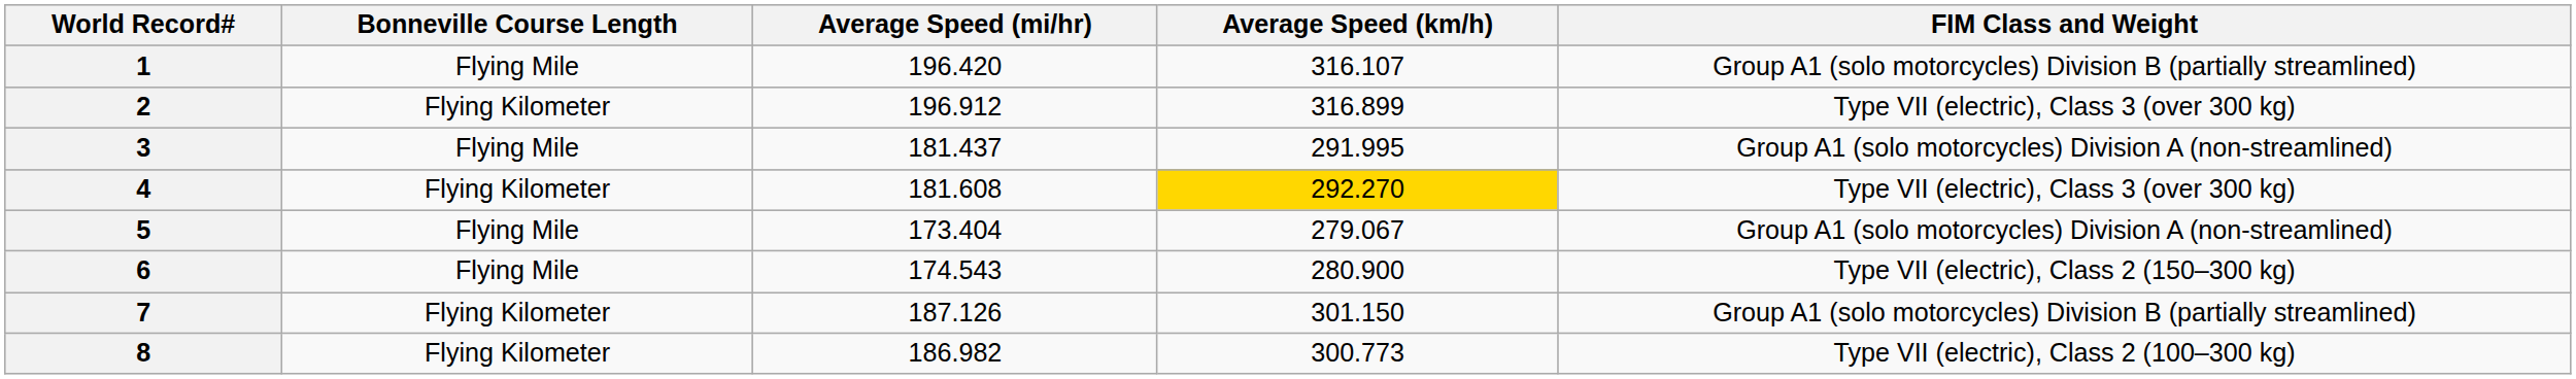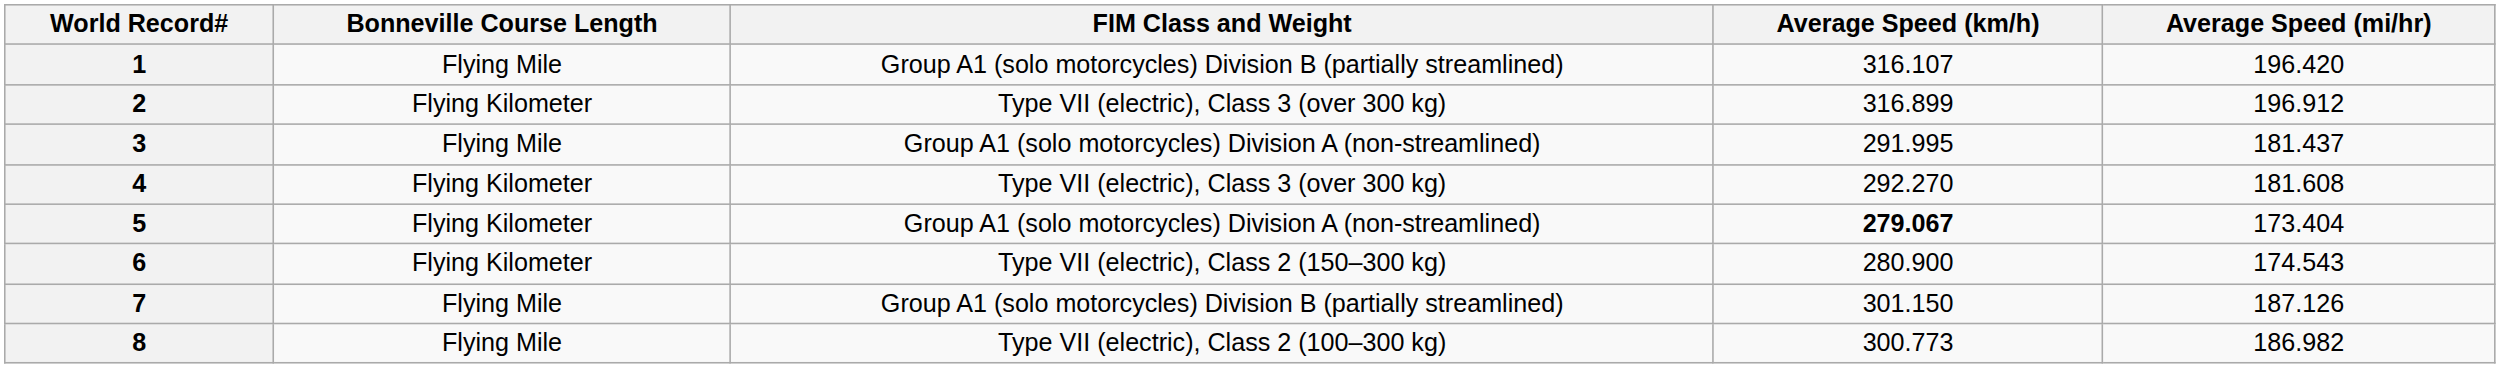columns swapped: Average Speed (mi/hr) <-> FIM Class and Weight
4 | Average Speed (km/h): gold background -> no background
5 | Bonneville Course Length: Flying Mile -> Flying Kilometer
5 | Average Speed (km/h): normal -> bold
6 | Bonneville Course Length: Flying Mile -> Flying Kilometer
7 | Bonneville Course Length: Flying Kilometer -> Flying Mile
8 | Bonneville Course Length: Flying Kilometer -> Flying Mile
